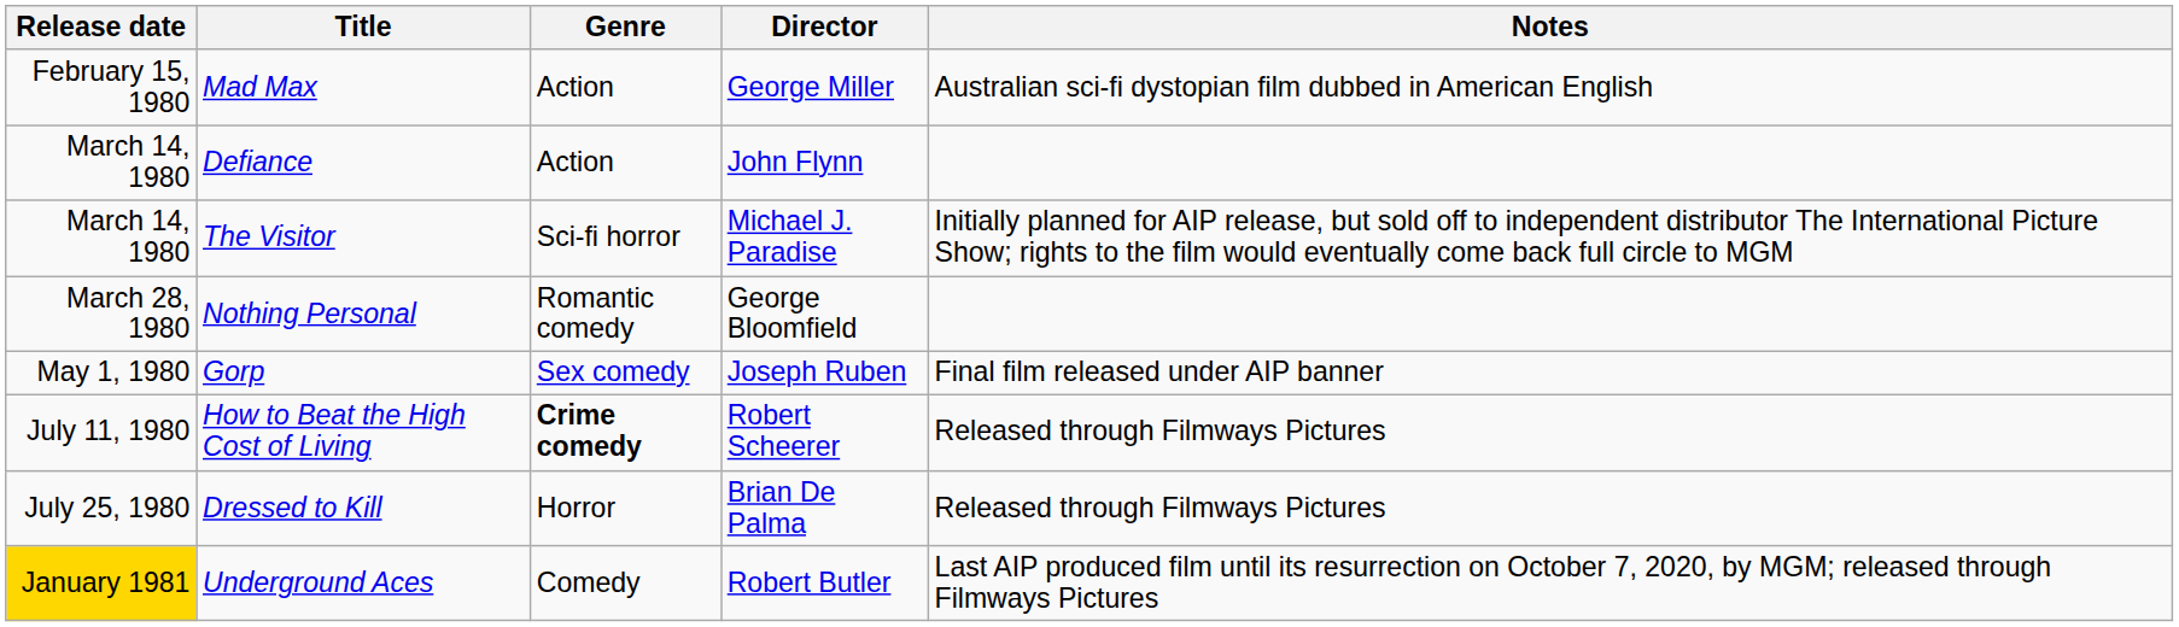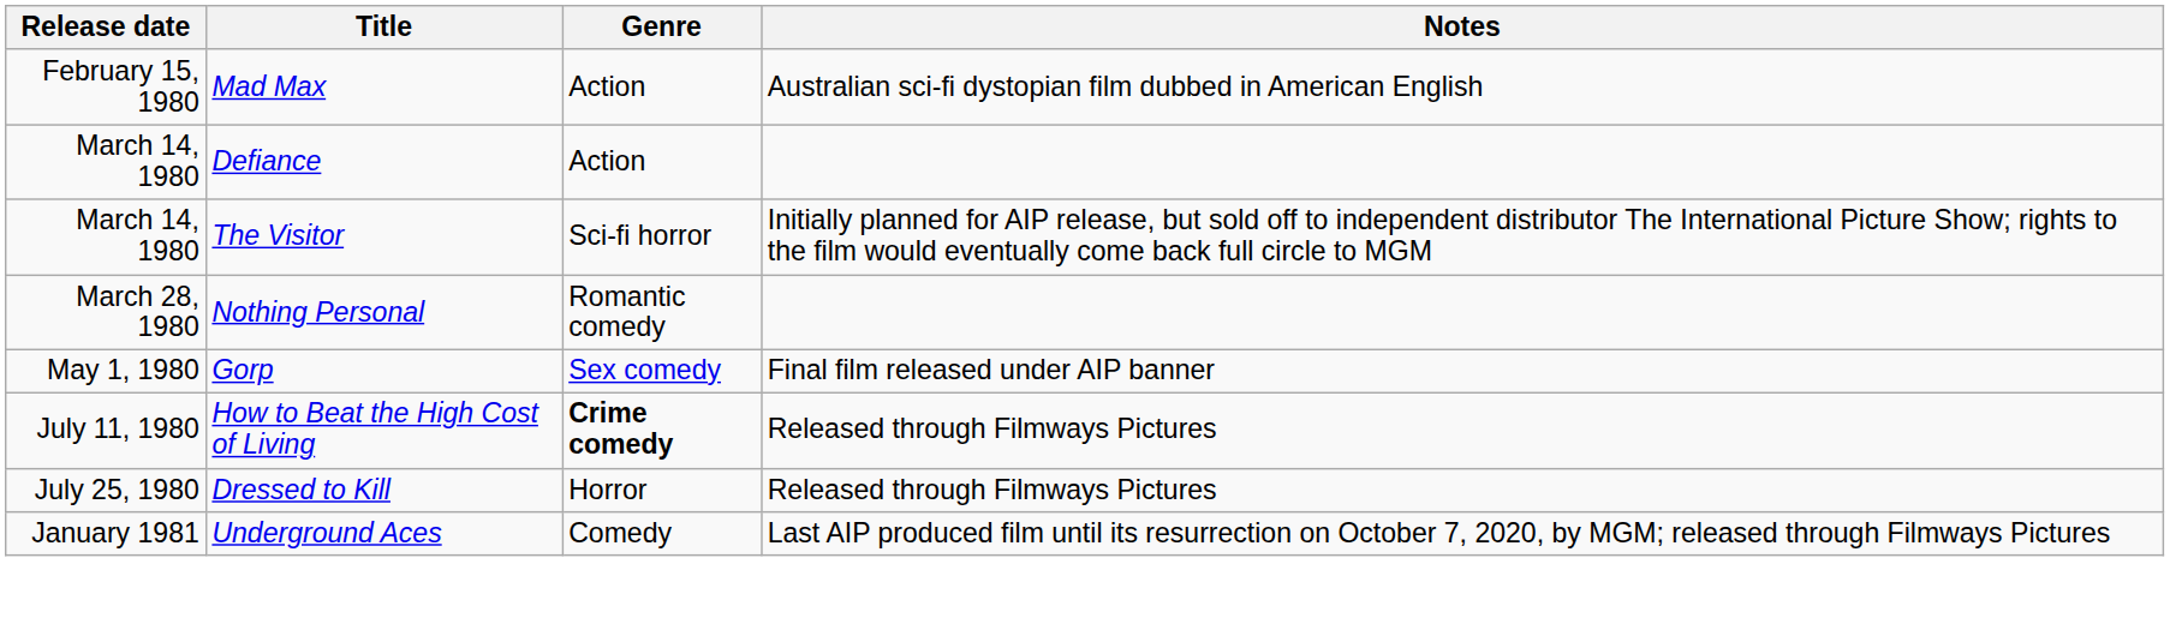- column: Director | George Miller | John Flynn | Michael J. Paradise | George Bloomfield | Joseph Ruben | Robert Scheerer | Brian De Palma | Robert Butler
Underground Aces | Release date: gold background -> no background
